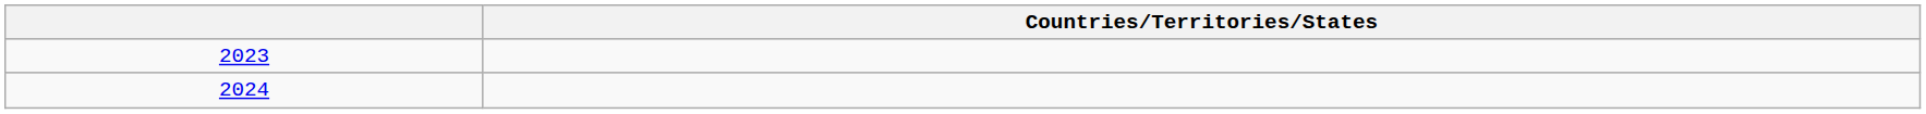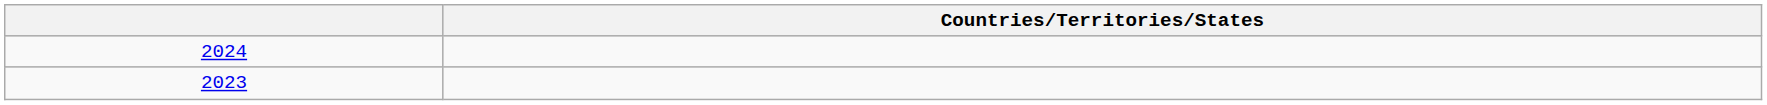rows swapped: 2023 <-> 2024
